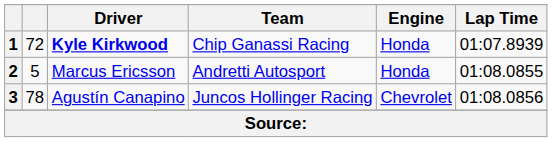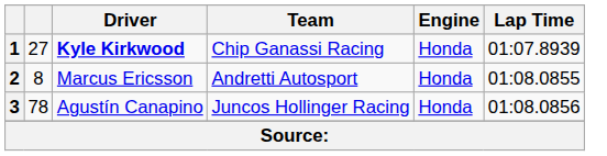1 | column 2: 72 -> 27
2 | column 2: 5 -> 8
3 | Engine: Chevrolet -> Honda
